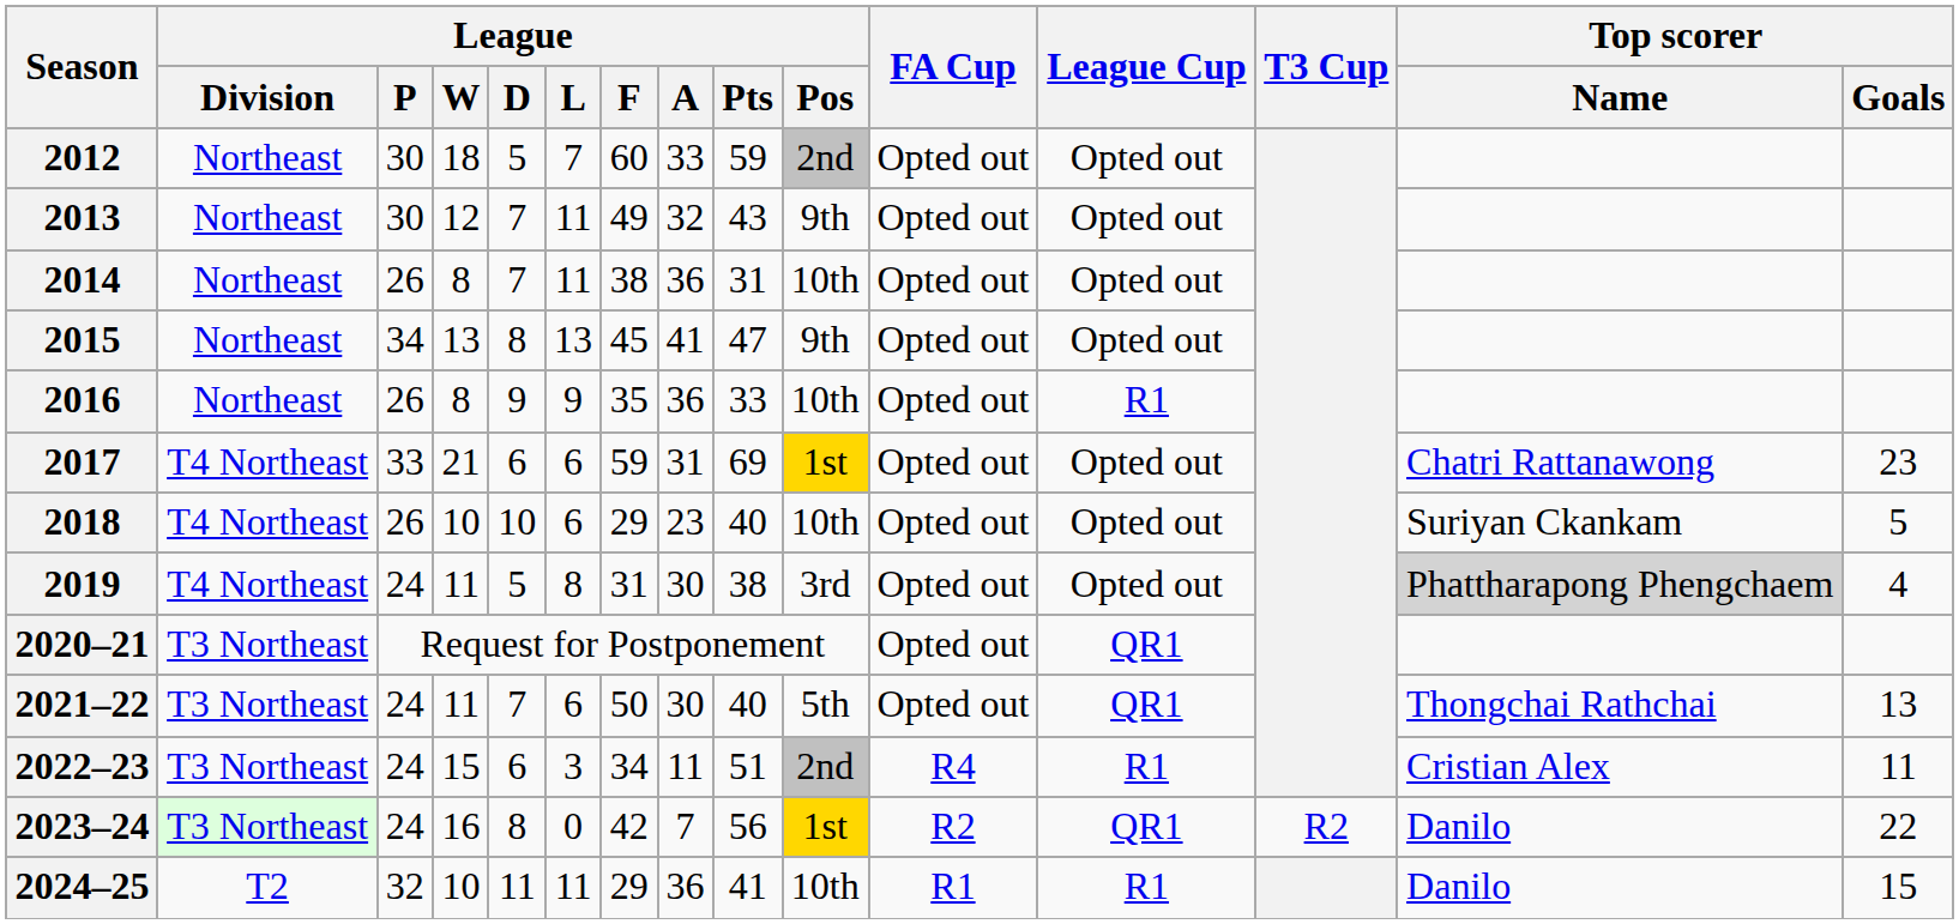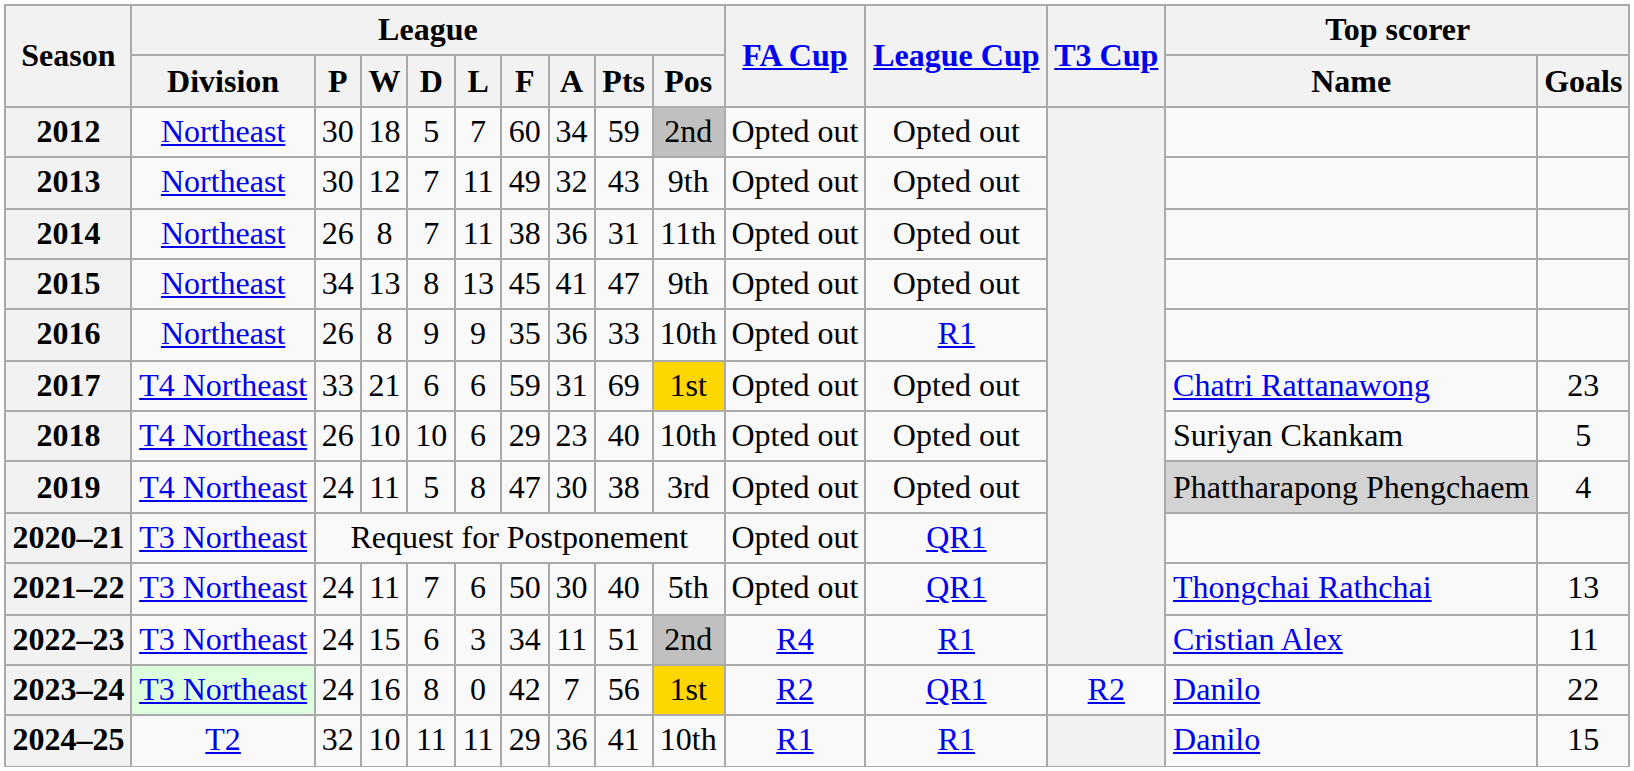2012 | League / A: 33 -> 34
2014 | League / Pos: 10th -> 11th
2019 | League / F: 31 -> 47
